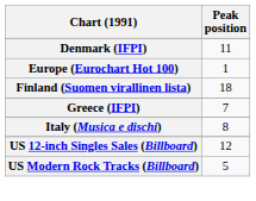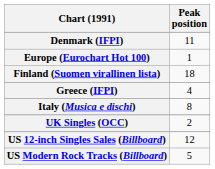Greece (IFPI) | Peak position: 7 -> 4
+ row: UK Singles (OCC) | 2
